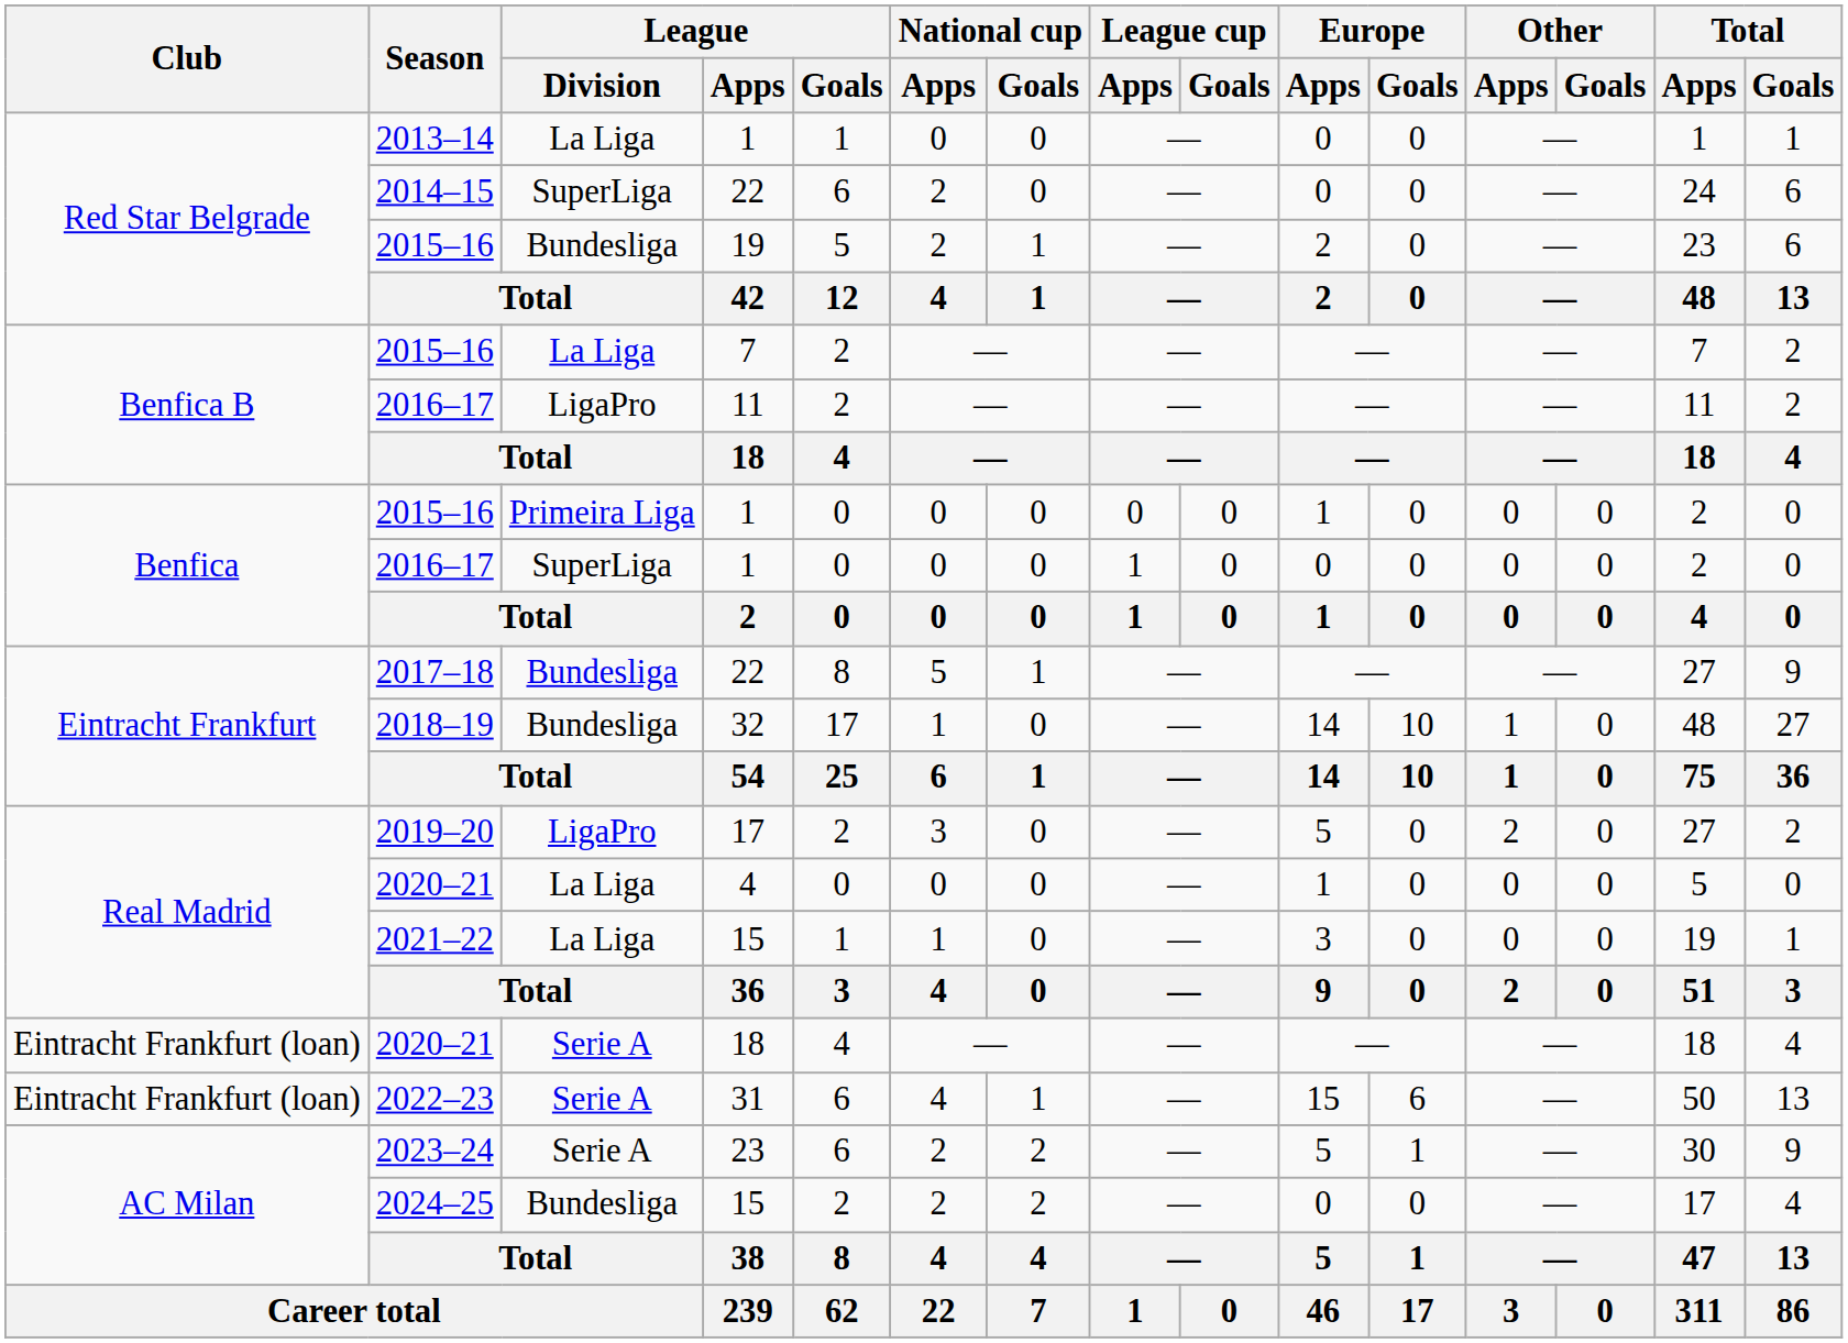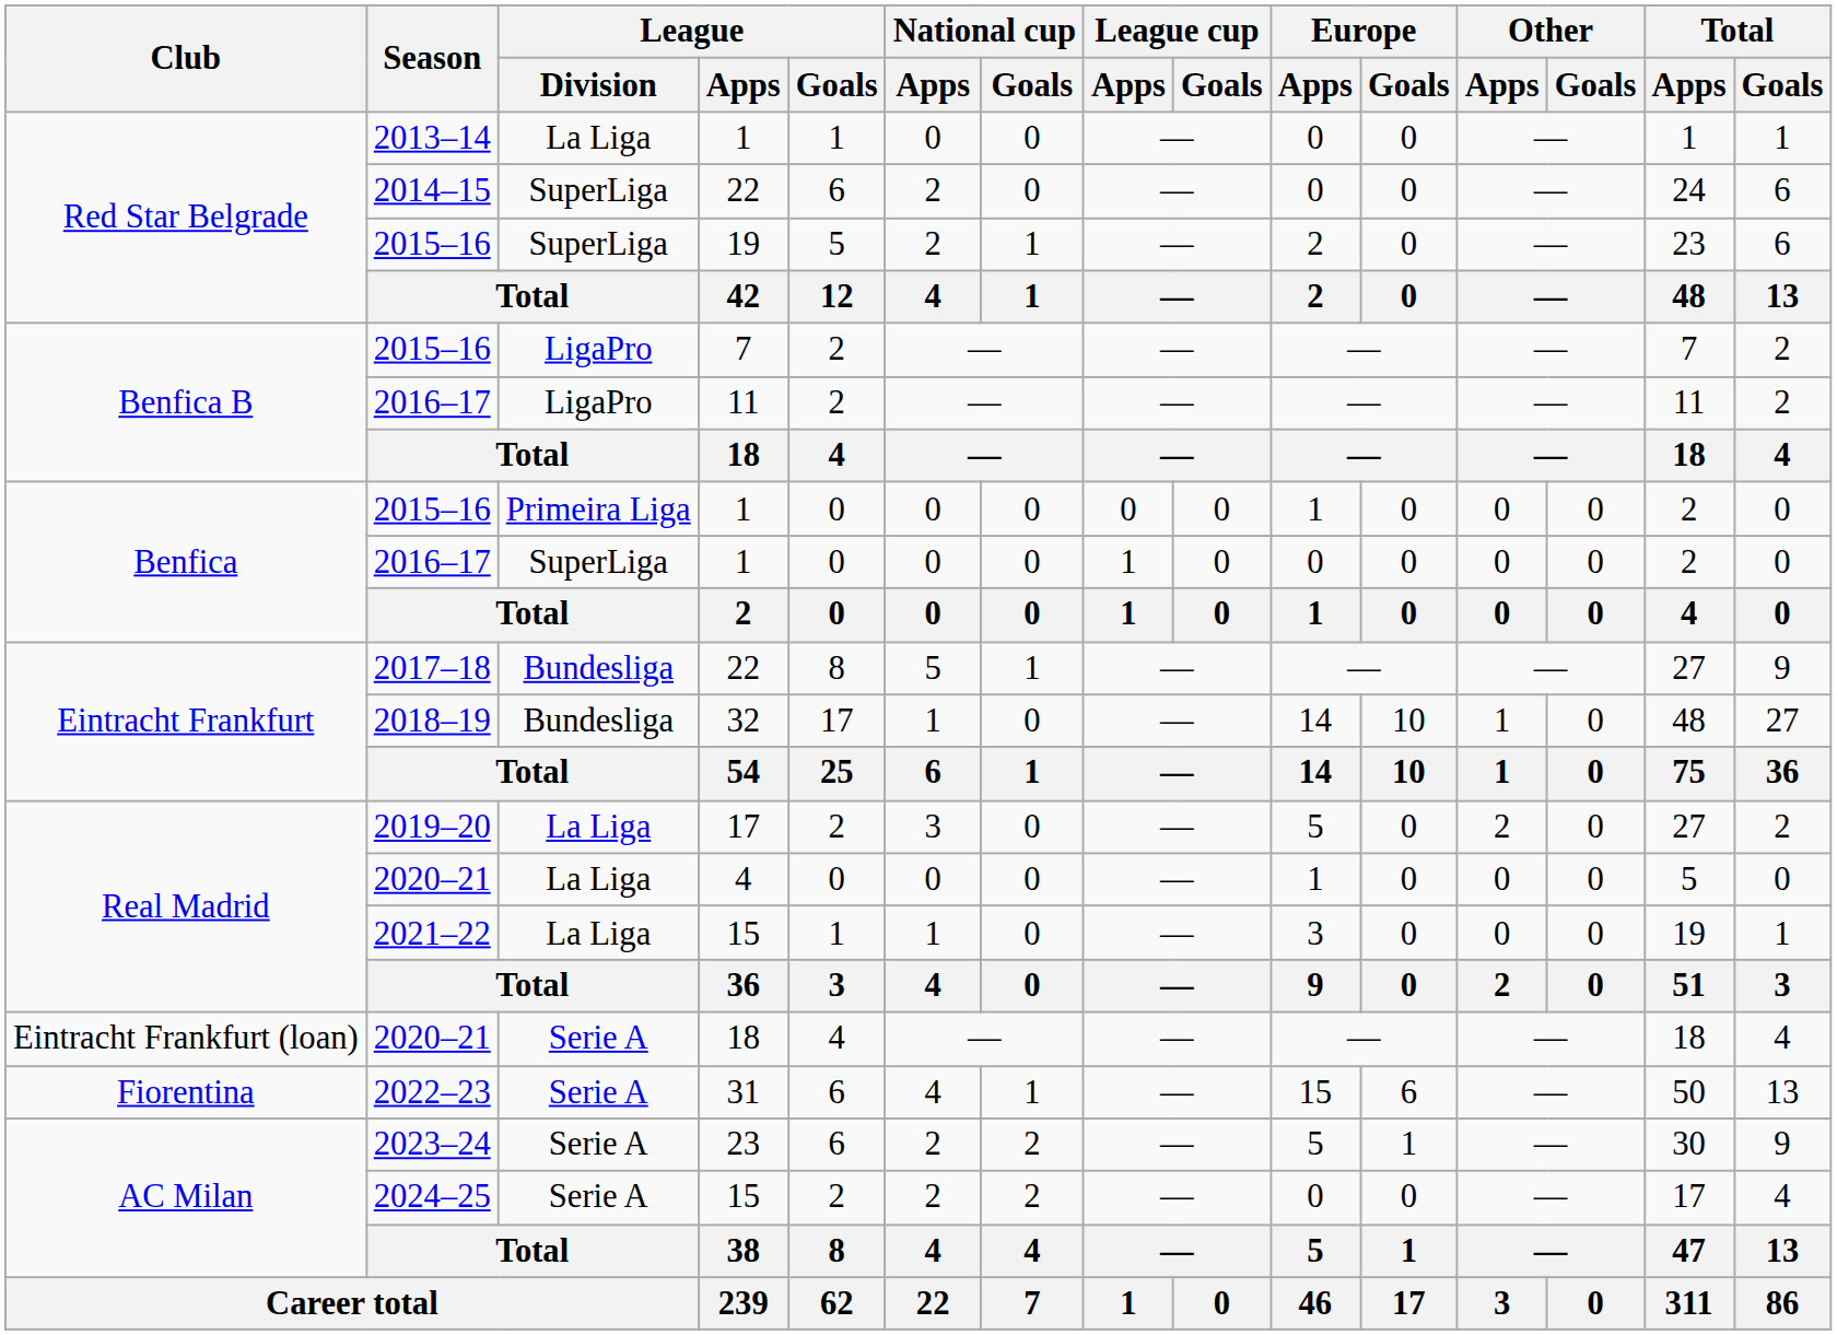2015–16 / 19 | League / Division: Bundesliga -> SuperLiga
2015–16 / 7 | League / Division: La Liga -> LigaPro
2019–20 | League / Division: LigaPro -> La Liga
2022–23 | Club: Eintracht Frankfurt (loan) -> Fiorentina
2024–25 | League / Division: Bundesliga -> Serie A
